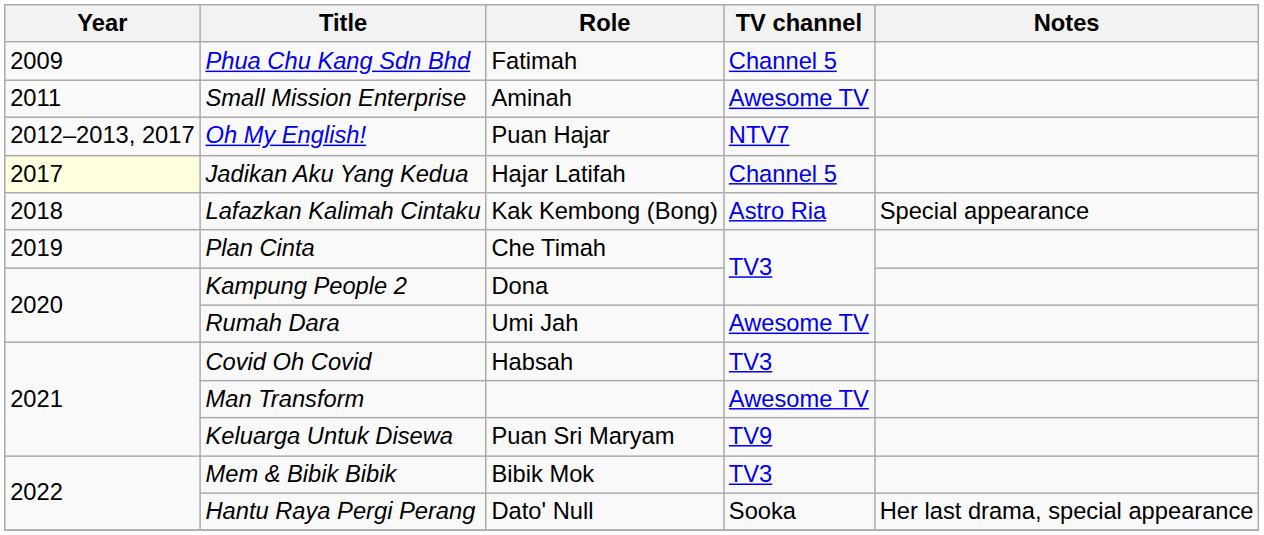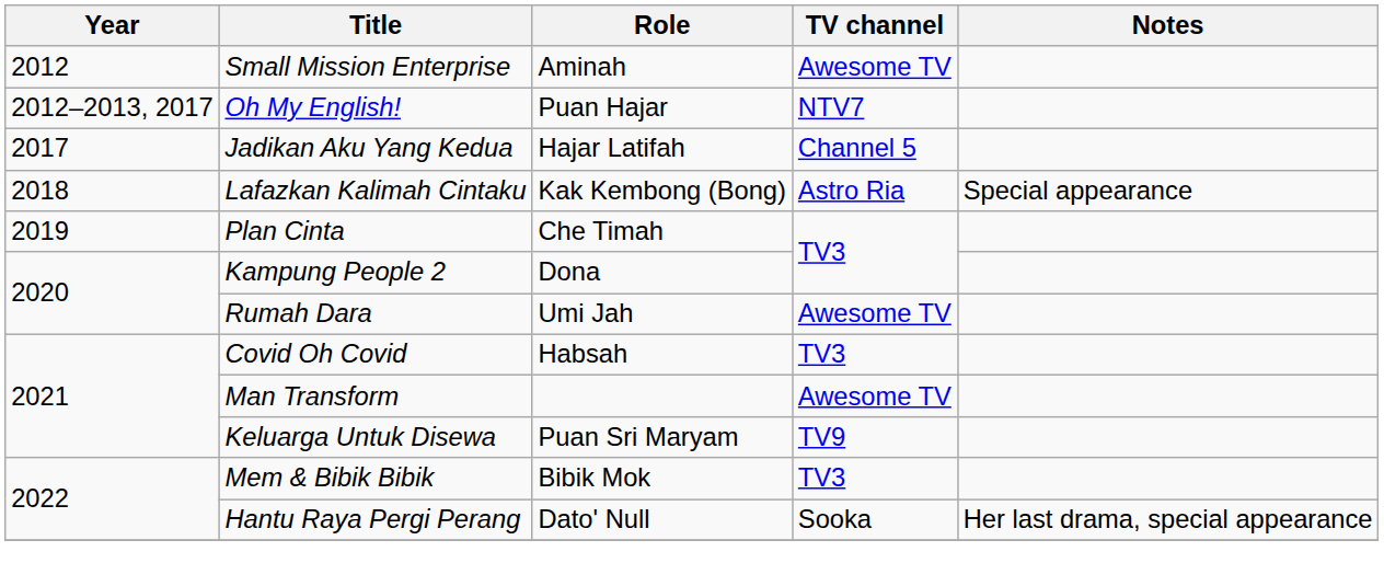- row: 2009 | Phua Chu Kang Sdn Bhd | Fatimah | Channel 5
Small Mission Enterprise | Year: 2011 -> 2012
Jadikan Aku Yang Kedua | Year: lightyellow background -> no background
